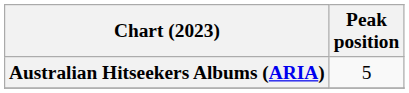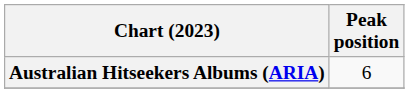Australian Hitseekers Albums (ARIA) | Peak position: 5 -> 6
